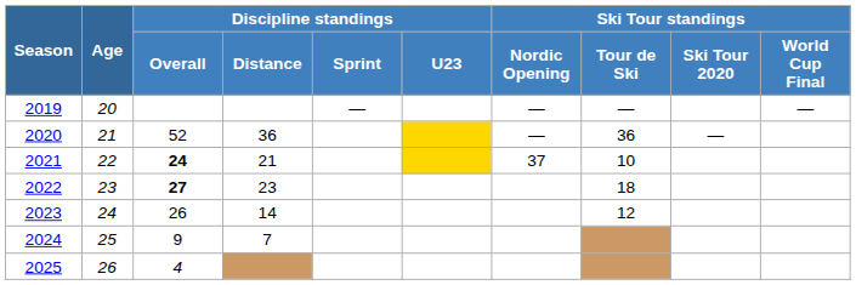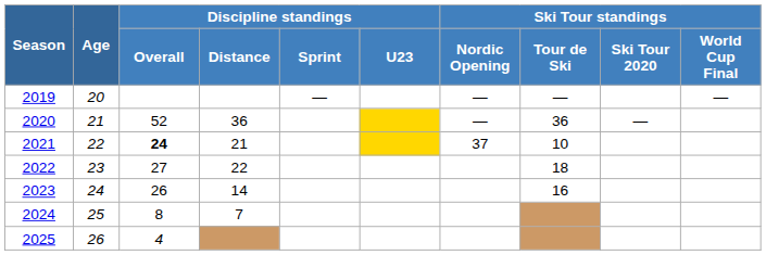2022 | Discipline standings / Overall: bold -> normal
2022 | Discipline standings / Distance: 23 -> 22
2023 | Ski Tour standings / Tour de Ski: 12 -> 16
2024 | Discipline standings / Overall: 9 -> 8
